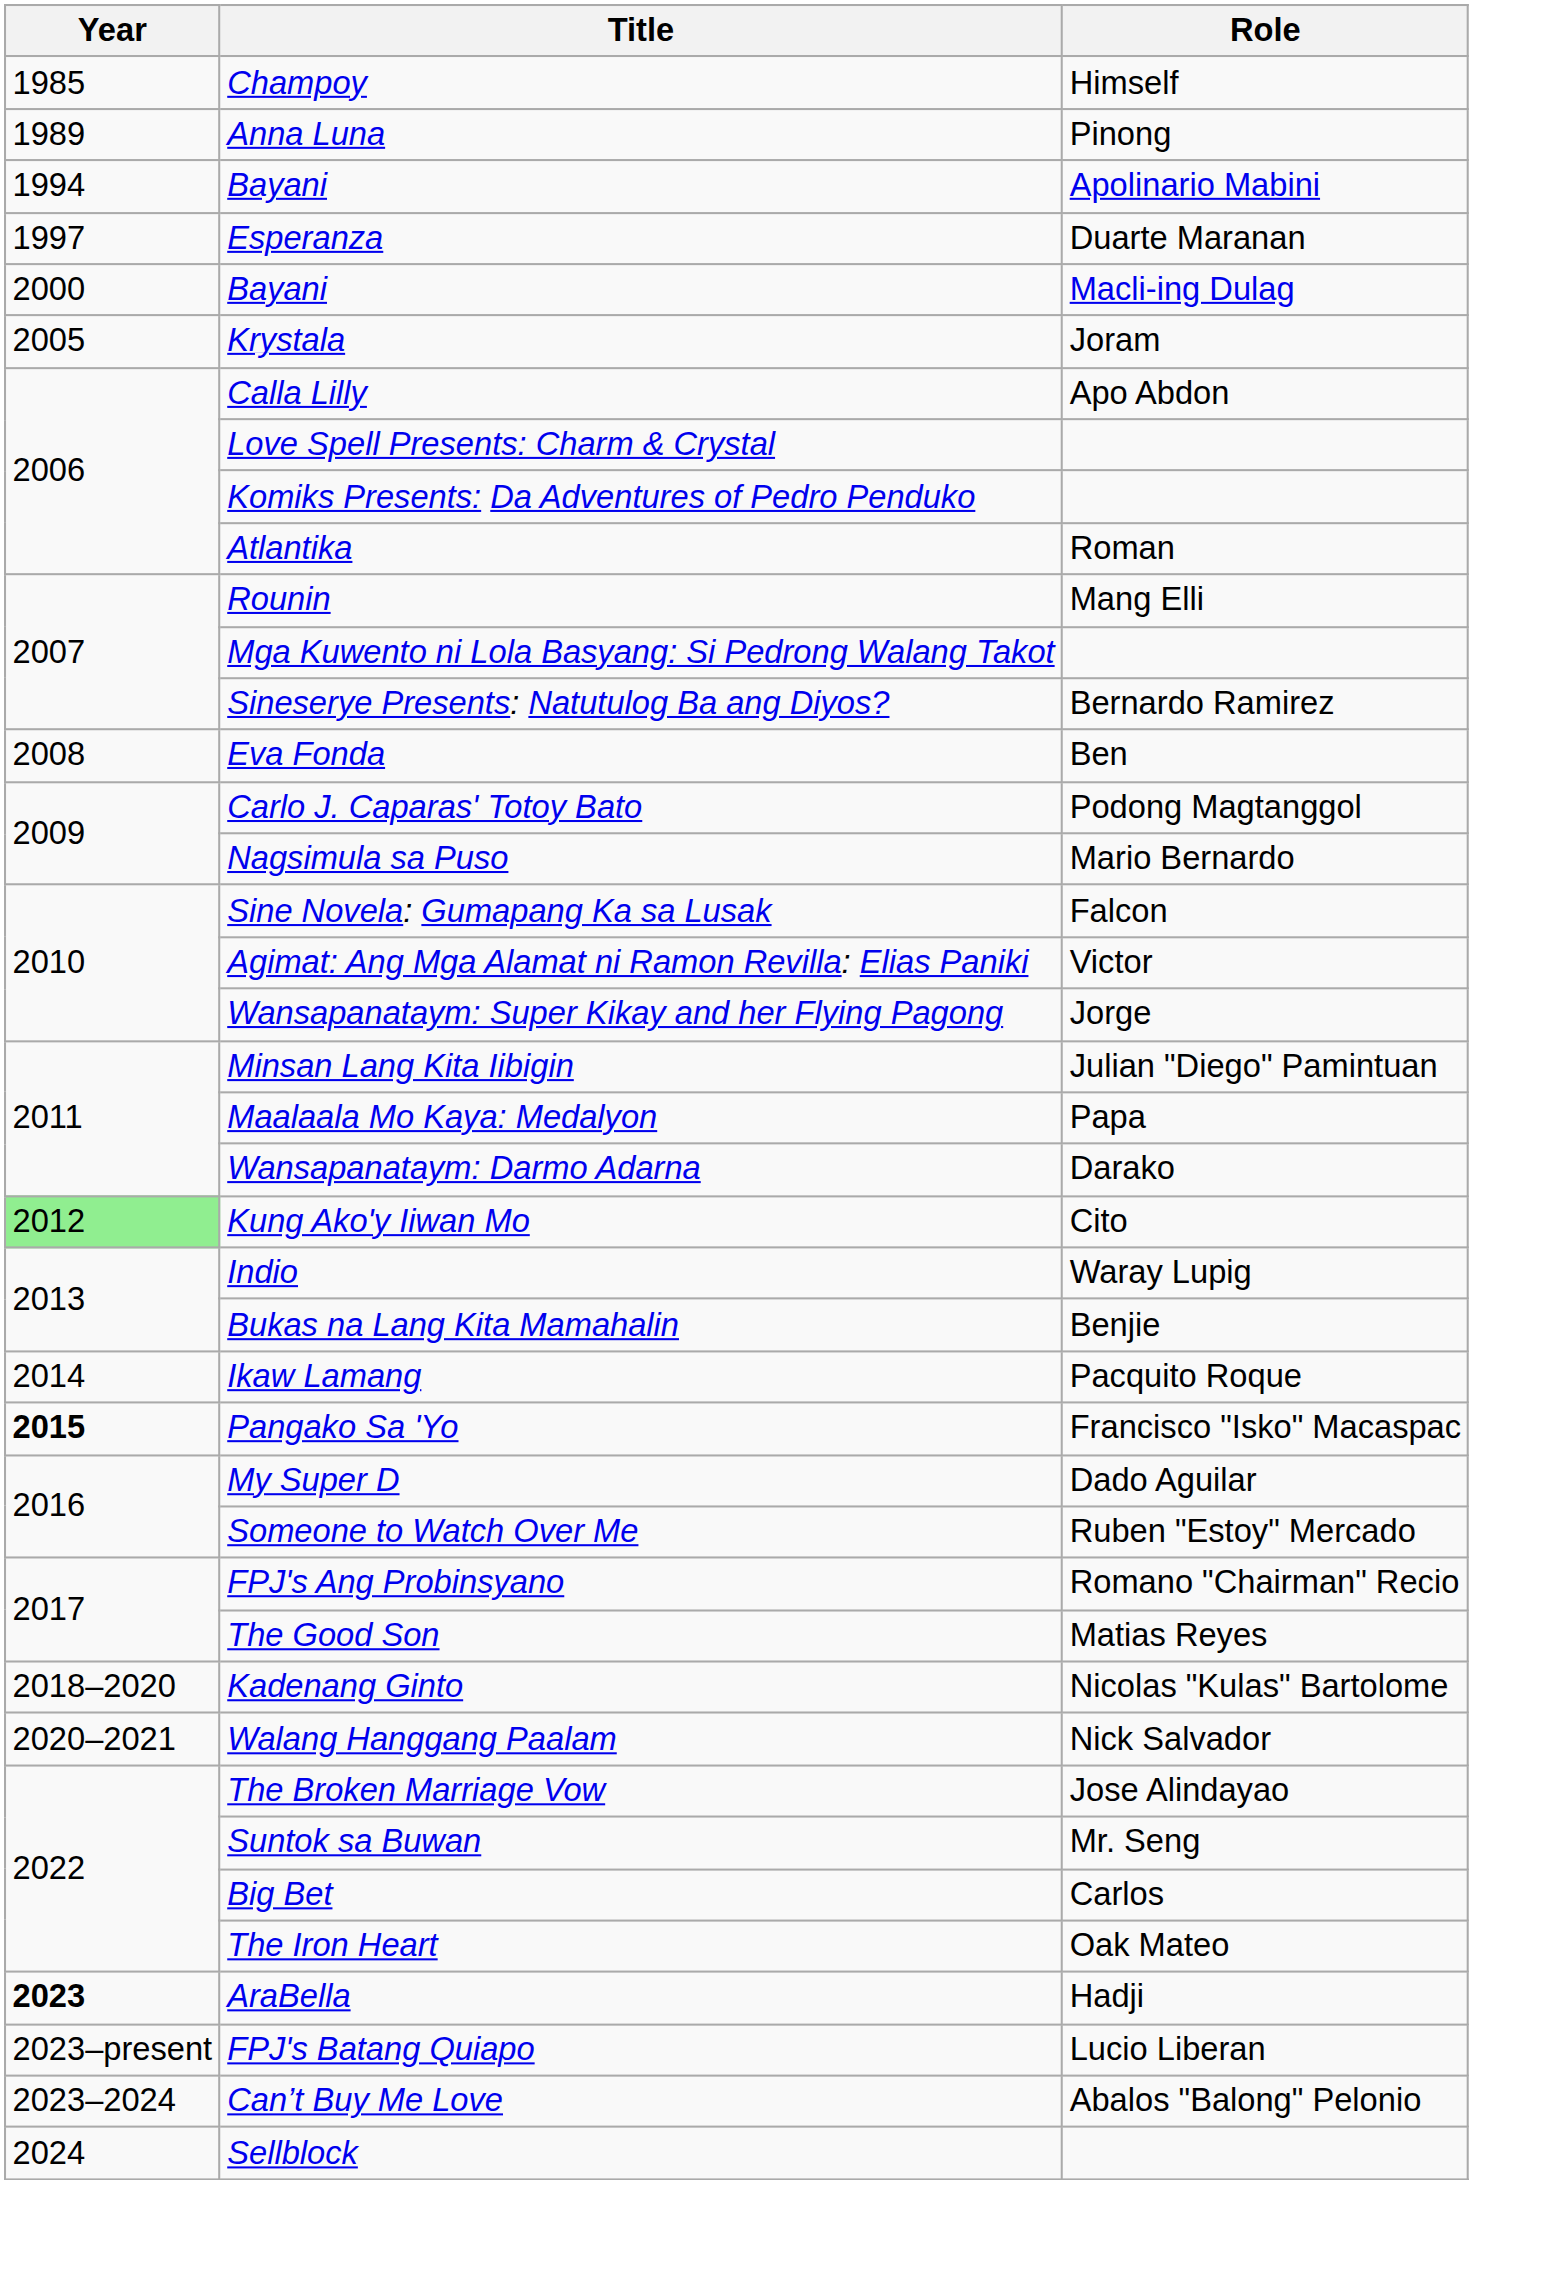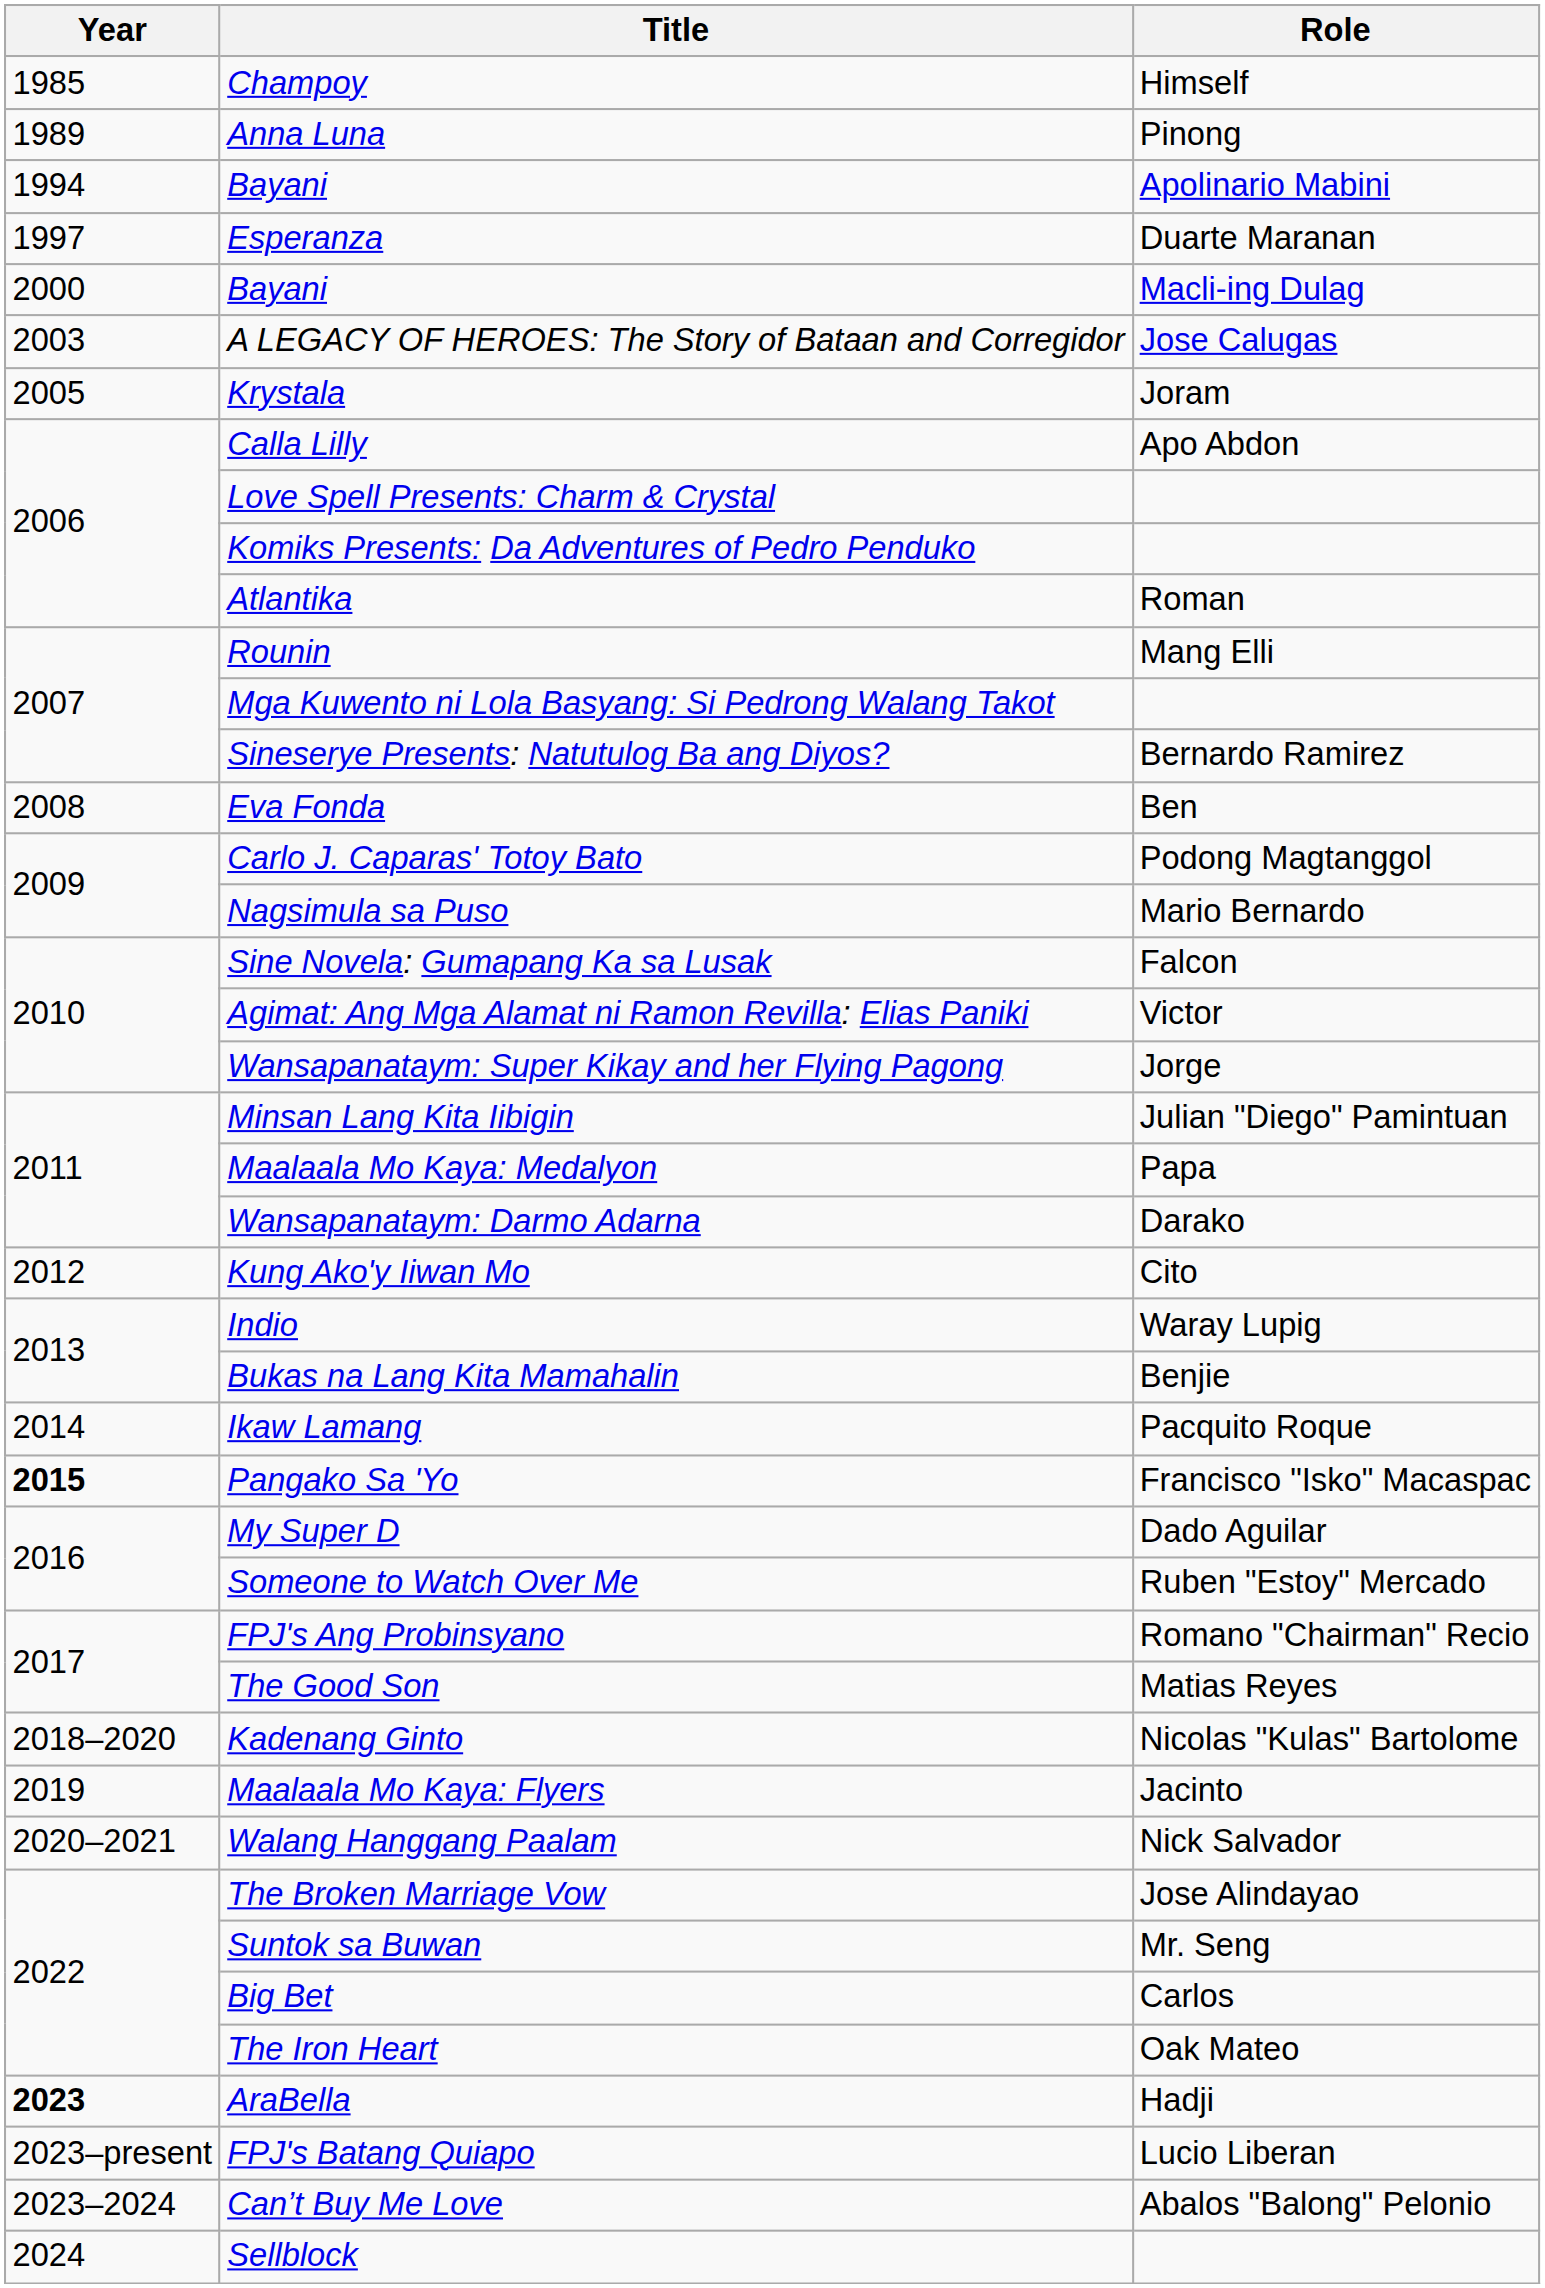+ row: 2003 | A LEGACY OF HEROES: The Story of Bataan and Corregidor | Jose Calugas
Kung Ako'y Iiwan Mo | Year: lightgreen background -> no background
+ row: 2019 | Maalaala Mo Kaya: Flyers | Jacinto
